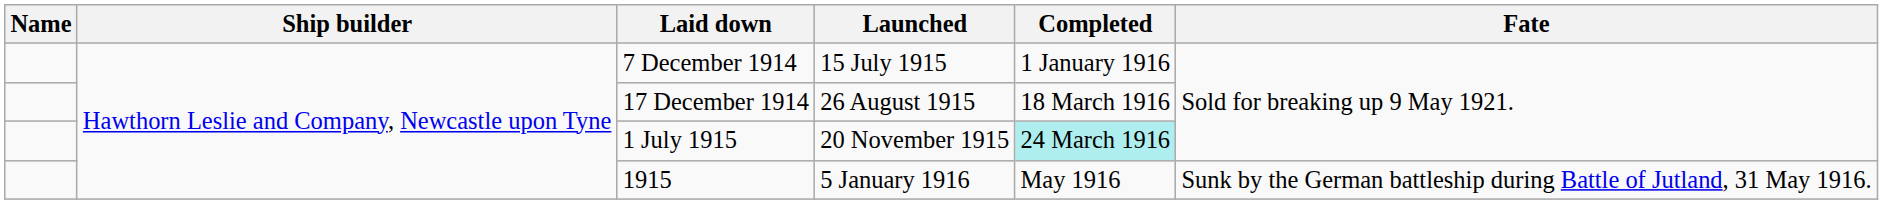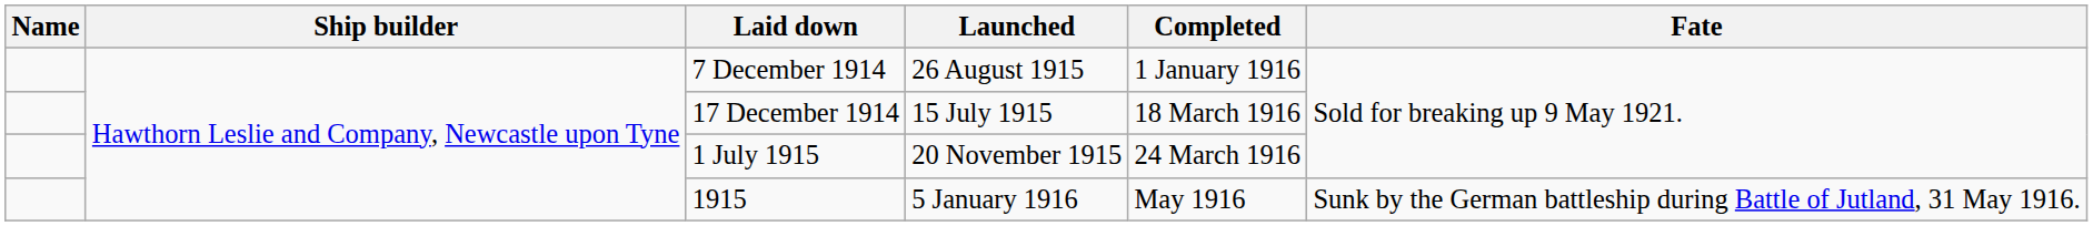7 December 1914 | Launched: 15 July 1915 -> 26 August 1915
17 December 1914 | Launched: 26 August 1915 -> 15 July 1915
1 July 1915 | Completed: paleturquoise background -> no background
